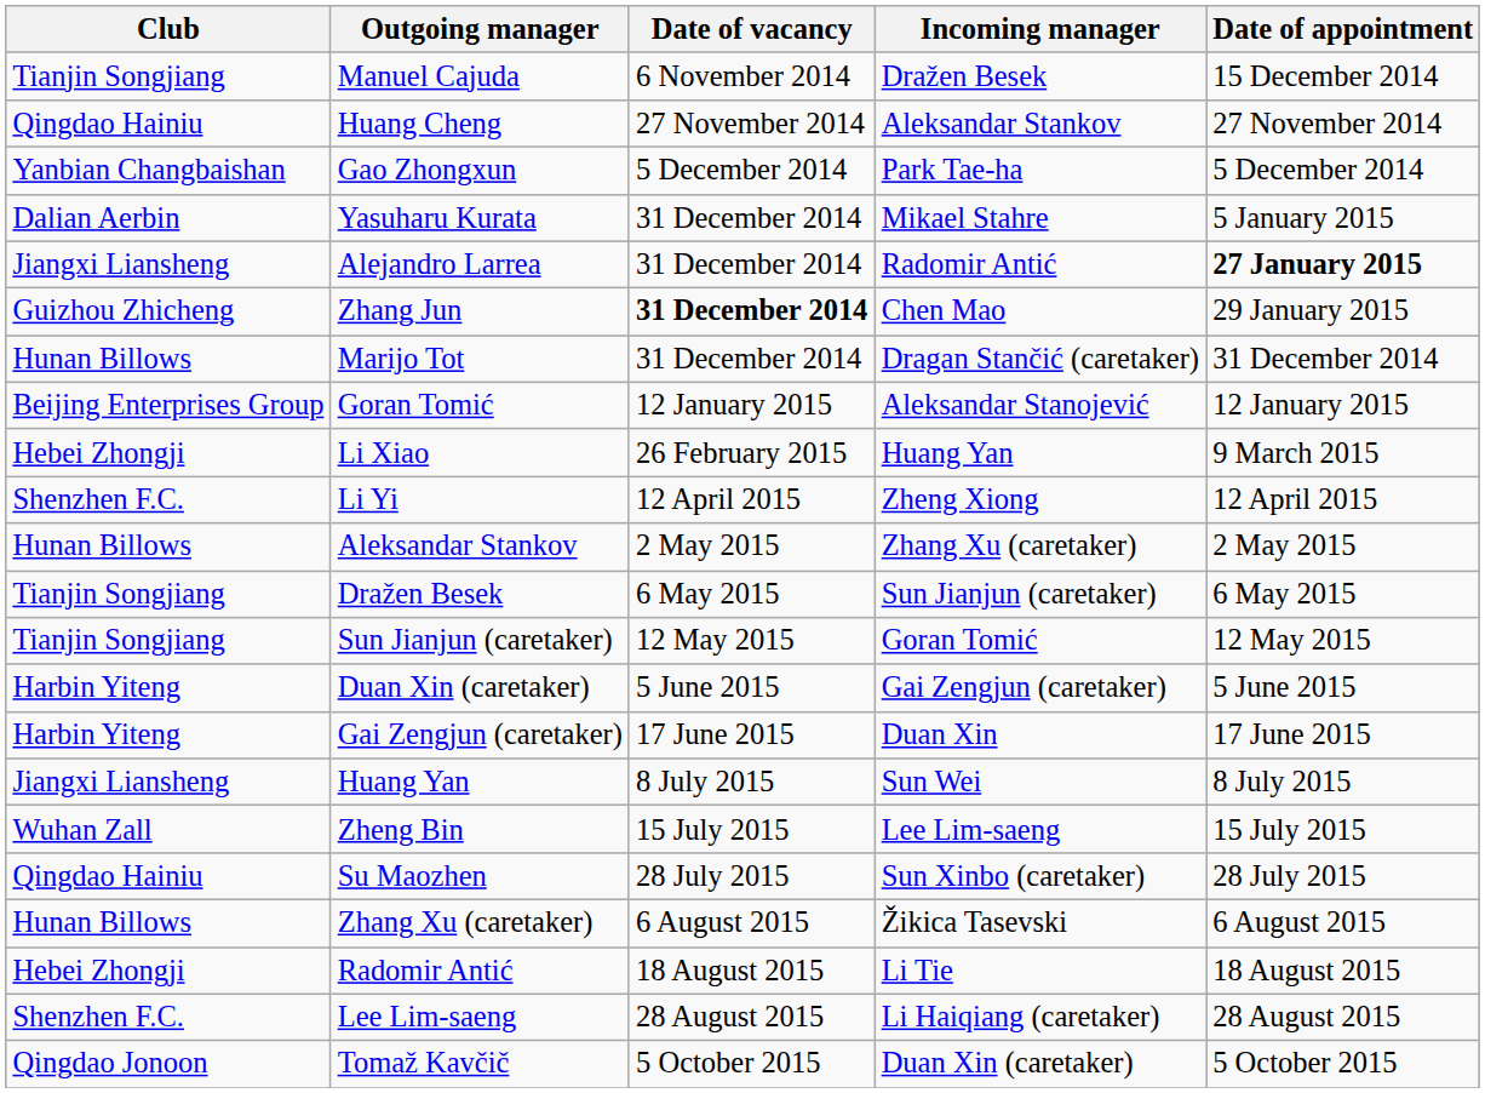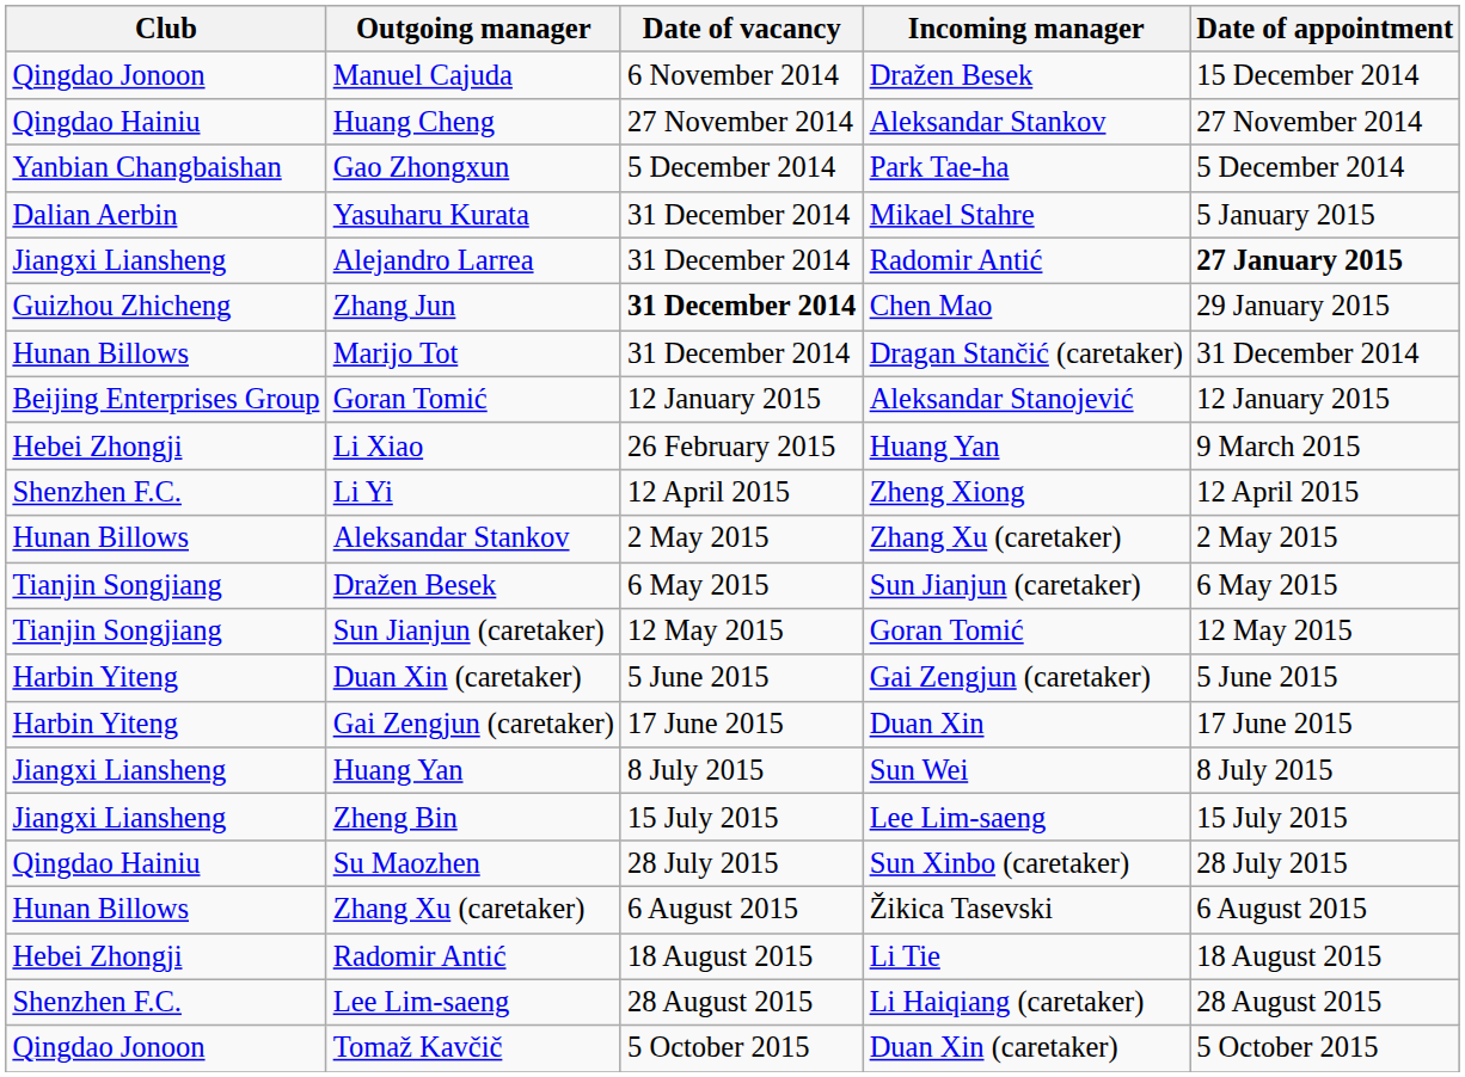Manuel Cajuda | Club: Tianjin Songjiang -> Qingdao Jonoon
Zheng Bin | Club: Wuhan Zall -> Jiangxi Liansheng
